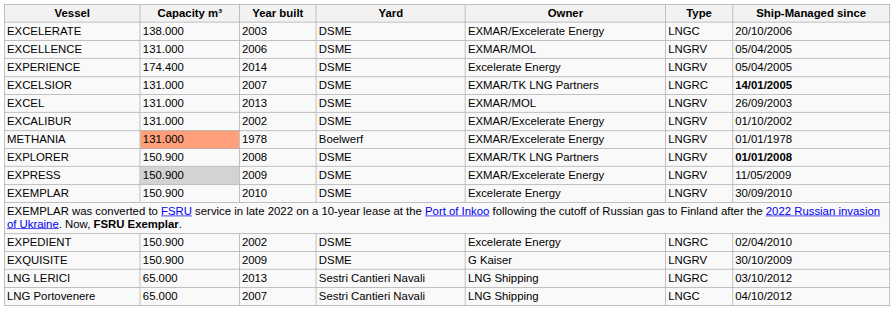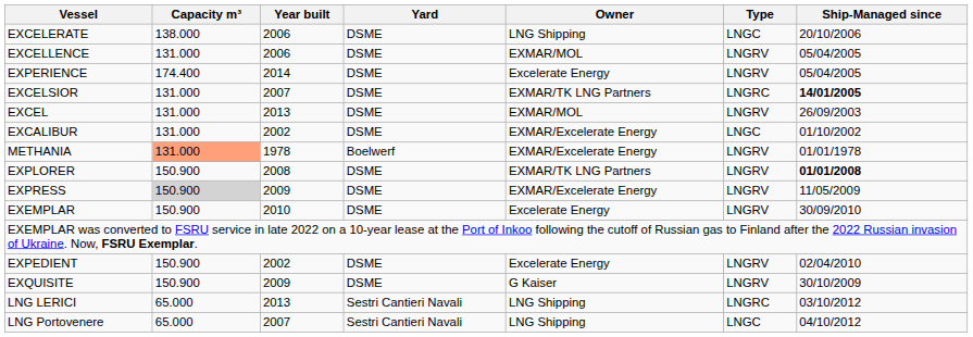EXCELERATE | Year built: 2003 -> 2006
EXCELERATE | Owner: EXMAR/Excelerate Energy -> LNG Shipping
EXCALIBUR | Type: LNGRV -> LNGC
EXPEDIENT | Type: LNGRC -> LNGRV
